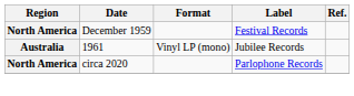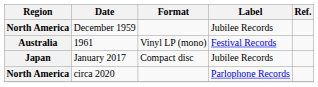December 1959 | Label: Festival Records -> Jubilee Records
1961 | Label: Jubilee Records -> Festival Records
+ row: Japan | January 2017 | Compact disc | Jubilee Records
